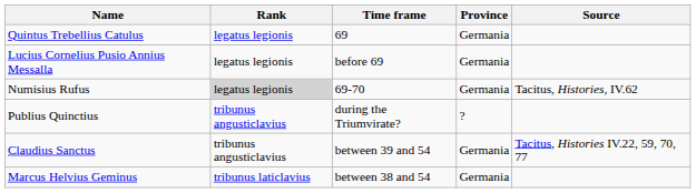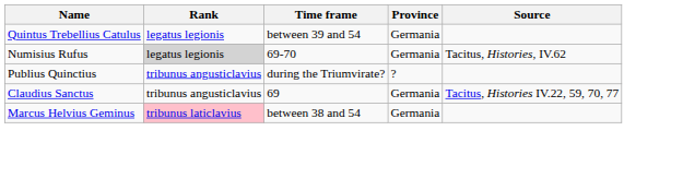Quintus Trebellius Catulus | Time frame: 69 -> between 39 and 54
- row: Lucius Cornelius Pusio Annius Messalla | legatus legionis | before 69 | Germania
Claudius Sanctus | Time frame: between 39 and 54 -> 69
Marcus Helvius Geminus | Rank: no background -> pink background
